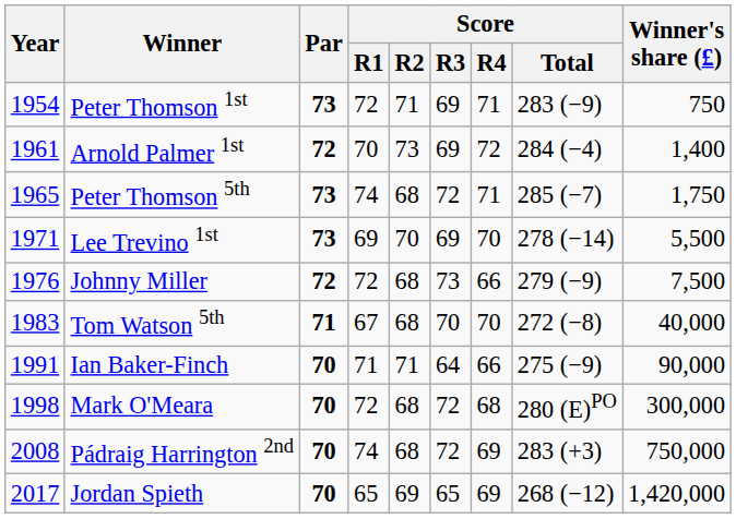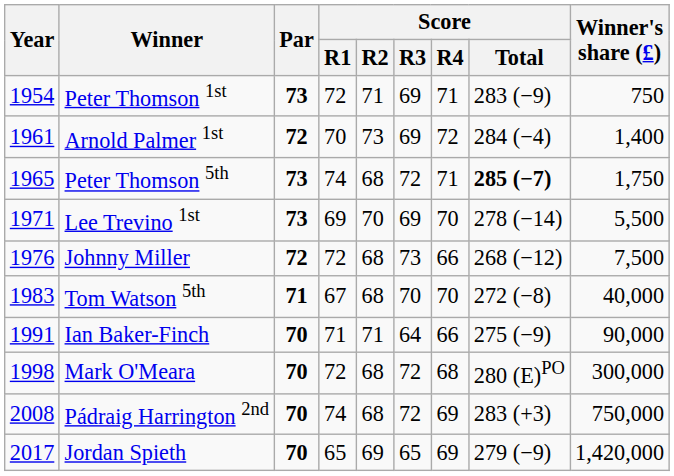Peter Thomson 5th | Score / Total: normal -> bold
Johnny Miller | Score / Total: 279 (−9) -> 268 (−12)
Jordan Spieth | Score / Total: 268 (−12) -> 279 (−9)
